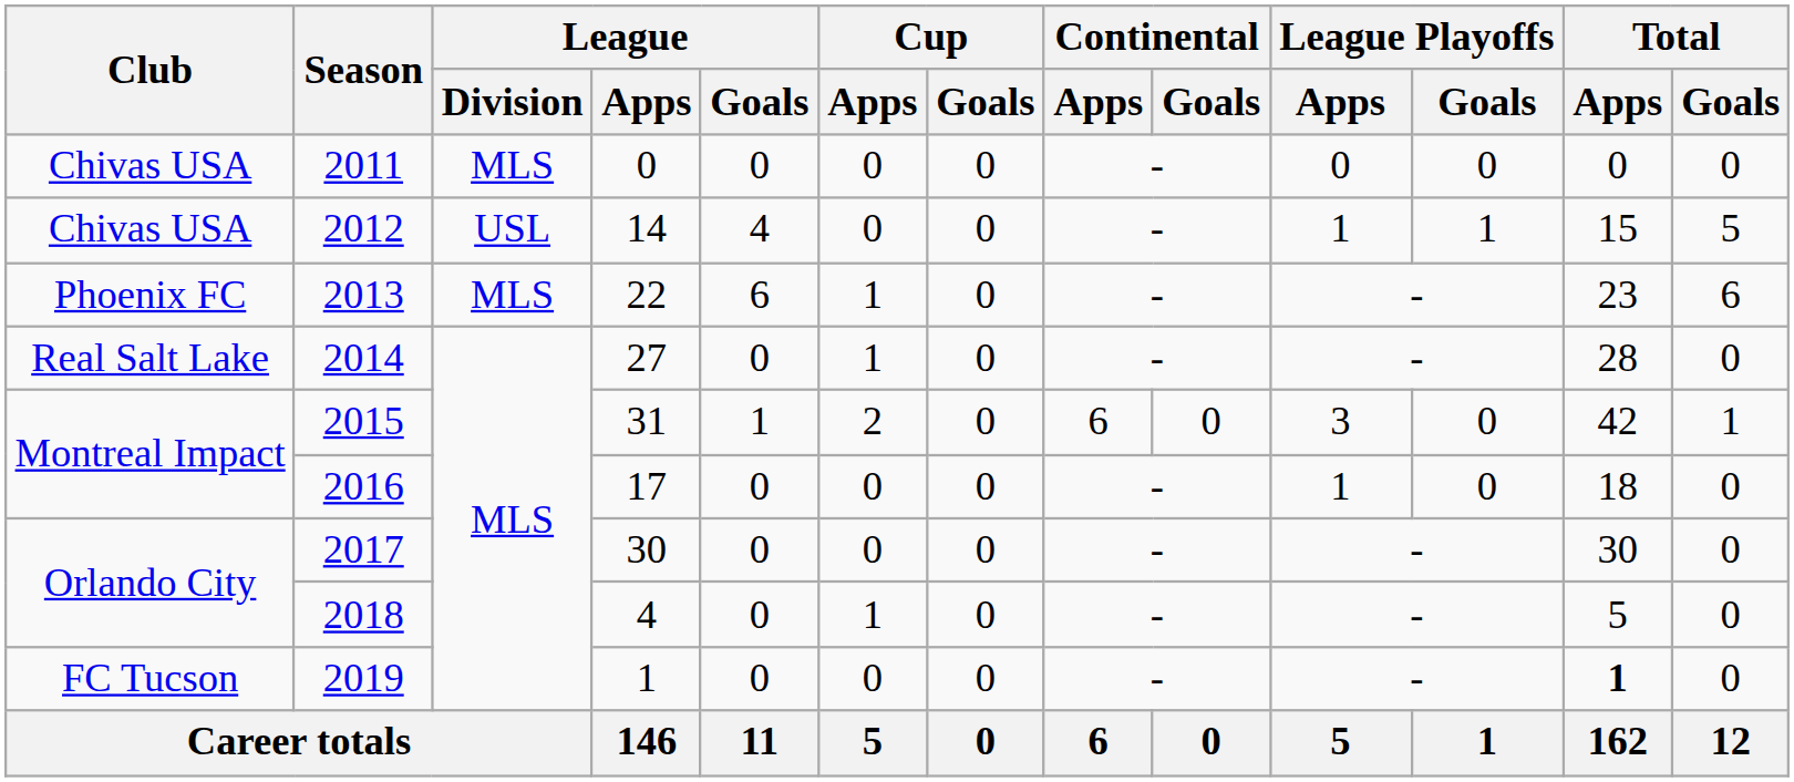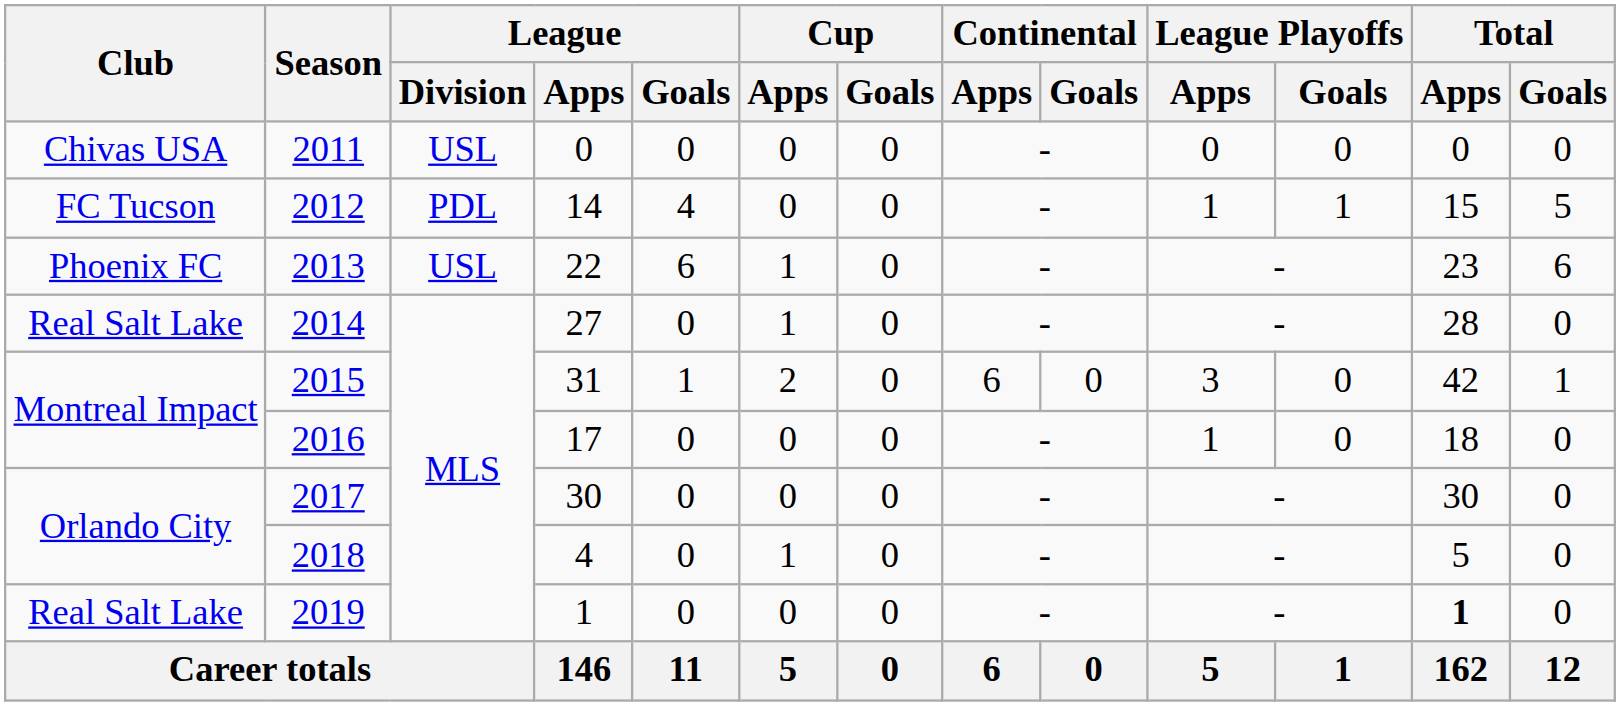2011 | League / Division: MLS -> USL
2012 | Club: Chivas USA -> FC Tucson
2012 | League / Division: USL -> PDL
2013 | League / Division: MLS -> USL
2019 | Club: FC Tucson -> Real Salt Lake
